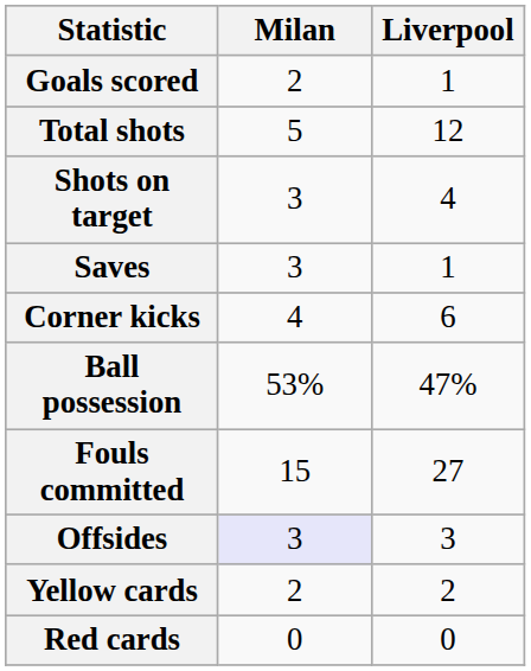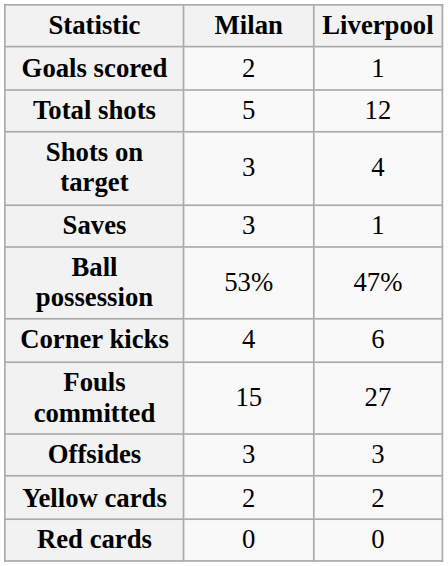rows swapped: Ball possession <-> Corner kicks
Offsides | Milan: lavender background -> no background
